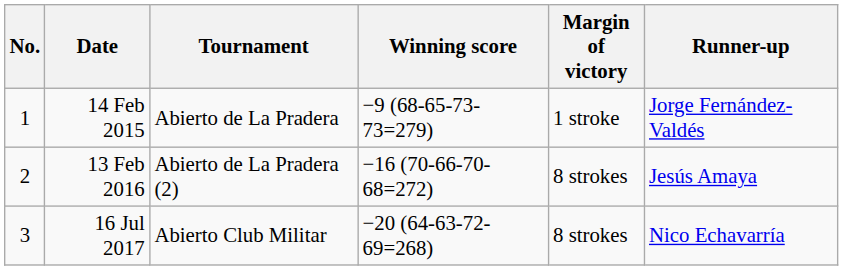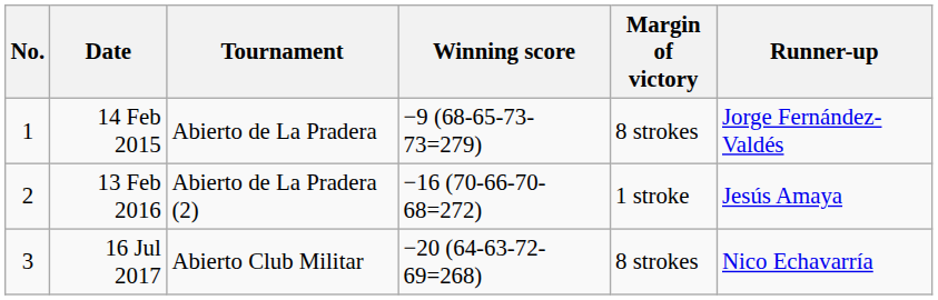14 Feb 2015 | Margin of victory: 1 stroke -> 8 strokes
13 Feb 2016 | Margin of victory: 8 strokes -> 1 stroke
